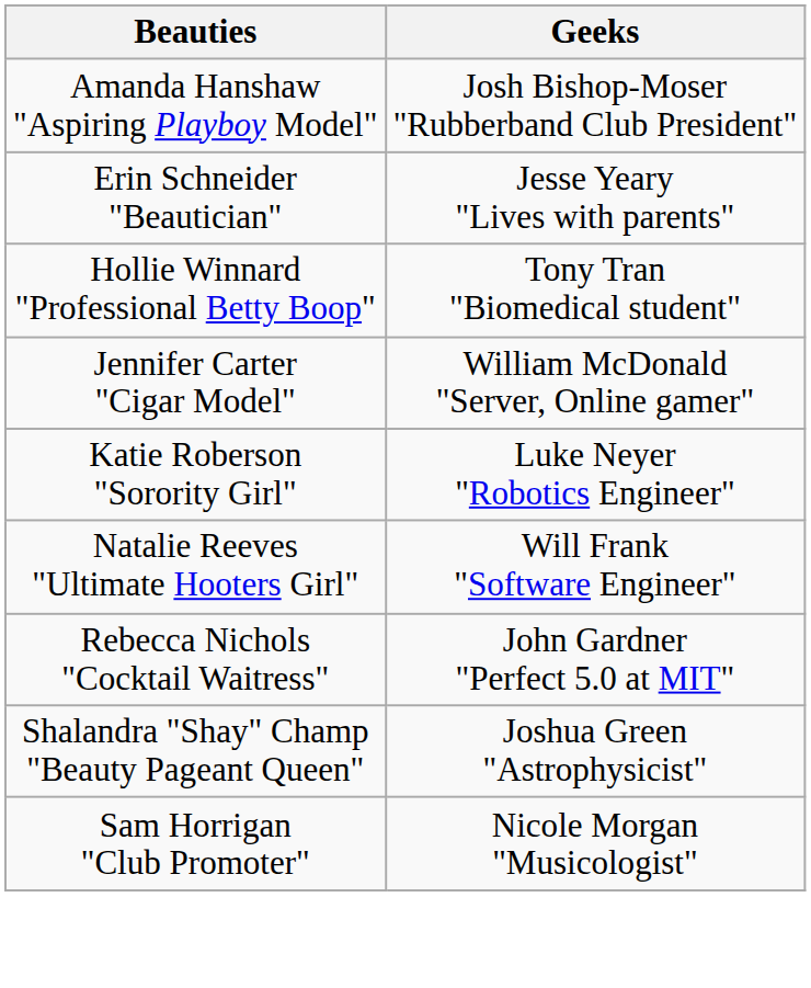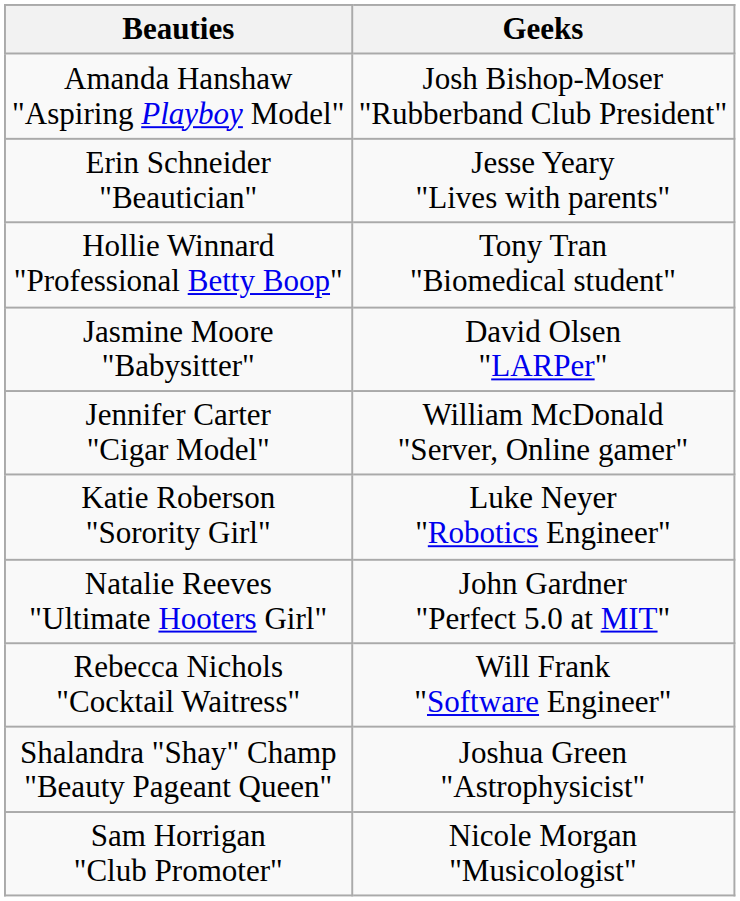+ row: Jasmine Moore "Babysitter" | David Olsen "LARPer"
Natalie Reeves "Ultimate Hooters Girl" | Geeks: Will Frank "Software Engineer" -> John Gardner "Perfect 5.0 at MIT"
Rebecca Nichols "Cocktail Waitress" | Geeks: John Gardner "Perfect 5.0 at MIT" -> Will Frank "Software Engineer"
